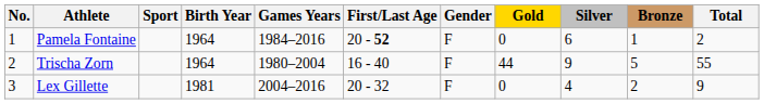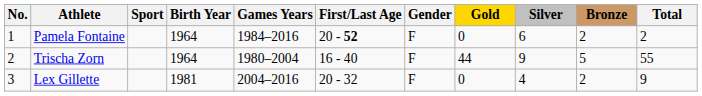Pamela Fontaine | Bronze: 1 -> 2
